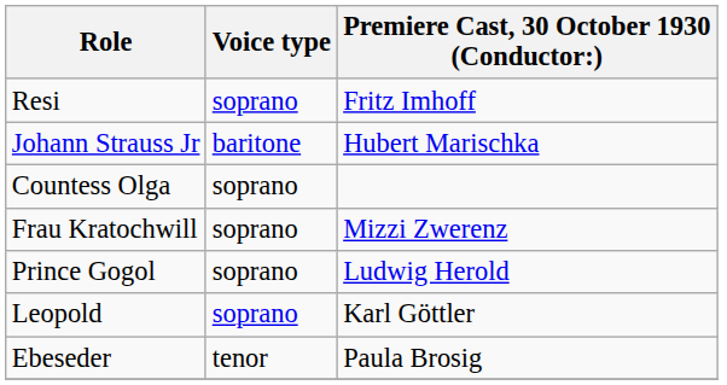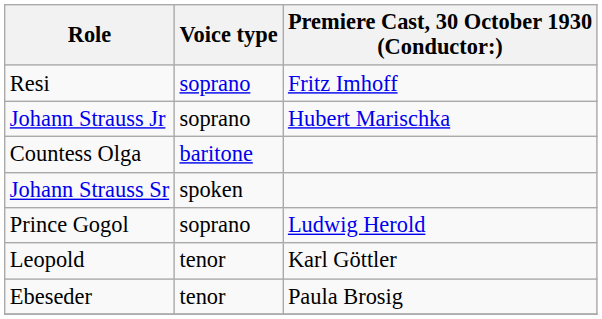Johann Strauss Jr | Voice type: baritone -> soprano
Countess Olga | Voice type: soprano -> baritone
+ row: Johann Strauss Sr | spoken
- row: Frau Kratochwill | soprano | Mizzi Zwerenz
Leopold | Voice type: soprano -> tenor
